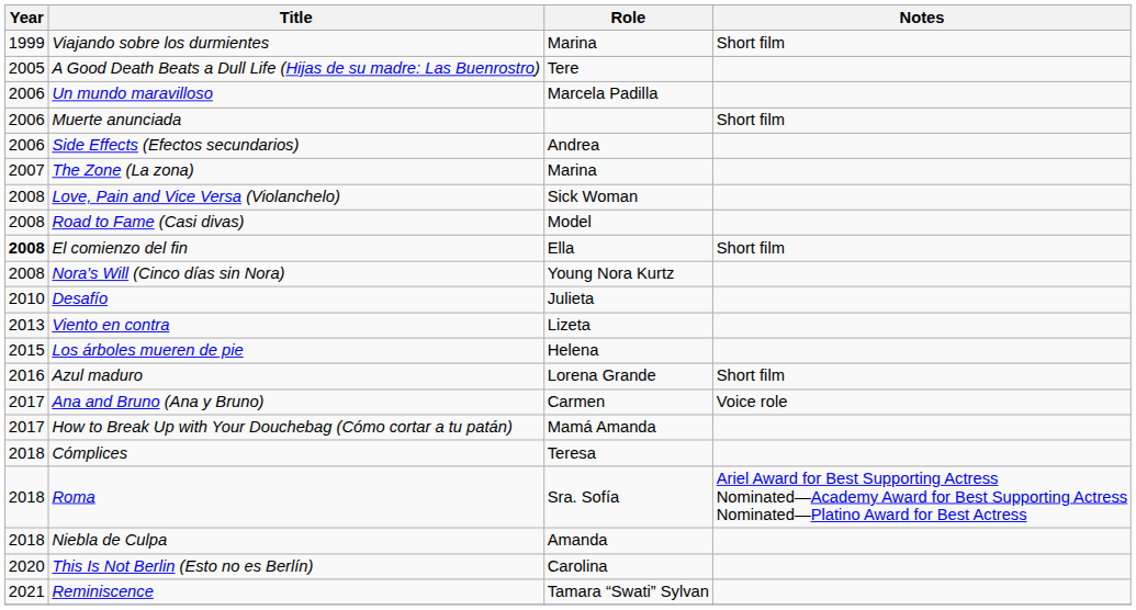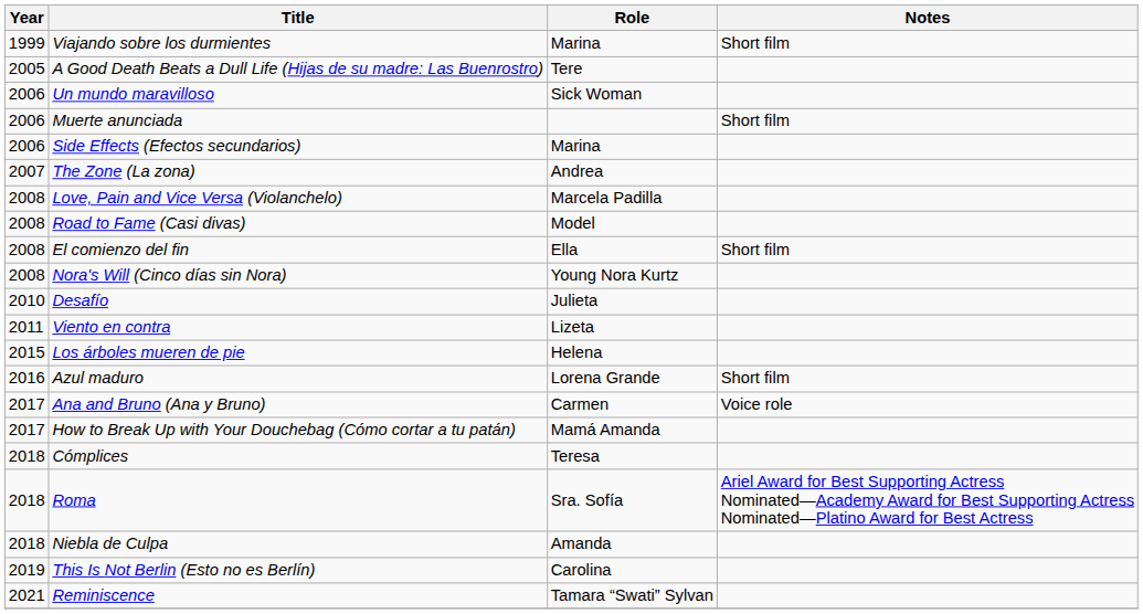Un mundo maravilloso | Role: Marcela Padilla -> Sick Woman
Side Effects (Efectos secundarios) | Role: Andrea -> Marina
The Zone (La zona) | Role: Marina -> Andrea
Love, Pain and Vice Versa (Violanchelo) | Role: Sick Woman -> Marcela Padilla
El comienzo del fin | Year: bold -> normal
Viento en contra | Year: 2013 -> 2011
This Is Not Berlin (Esto no es Berlín) | Year: 2020 -> 2019
